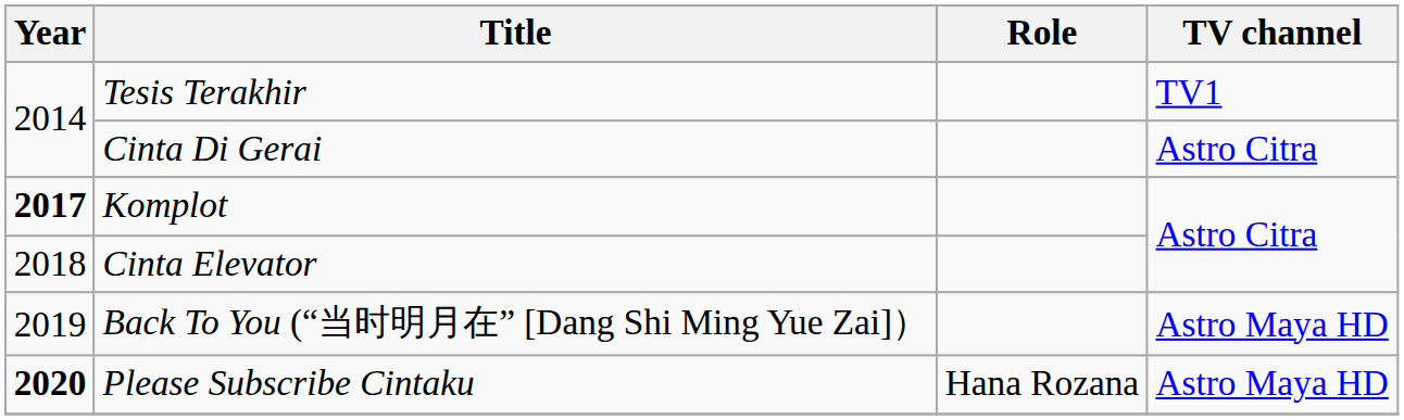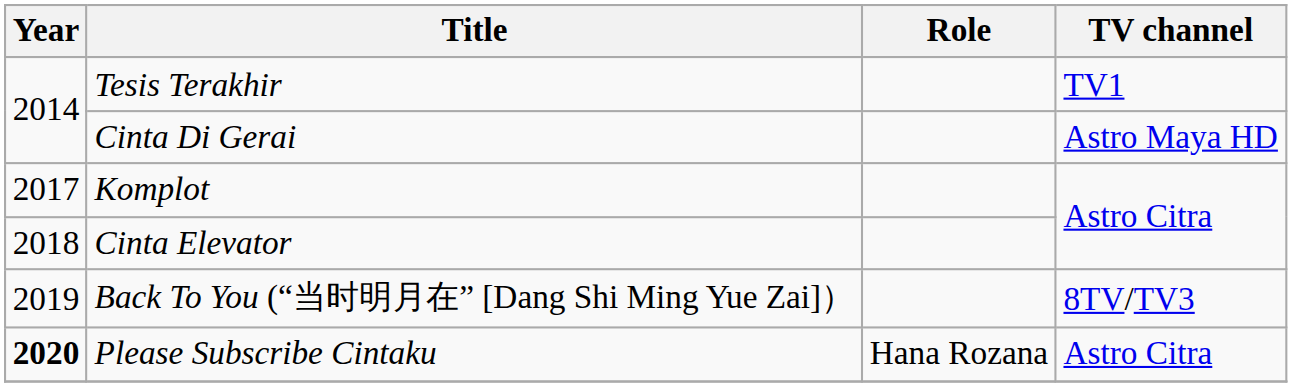Cinta Di Gerai | TV channel: Astro Citra -> Astro Maya HD
Komplot | Year: bold -> normal
Back To You (“当时明月在” [Dang Shi Ming Yue Zai]） | TV channel: Astro Maya HD -> 8TV/TV3
Please Subscribe Cintaku | TV channel: Astro Maya HD -> Astro Citra
